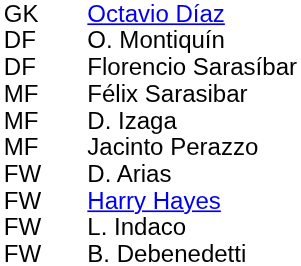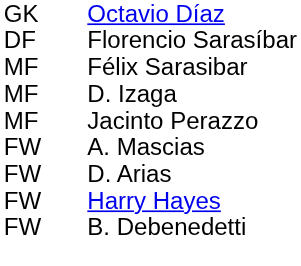- row: DF | O. Montiquín
+ row: FW | A. Mascias
- row: FW | L. Indaco
